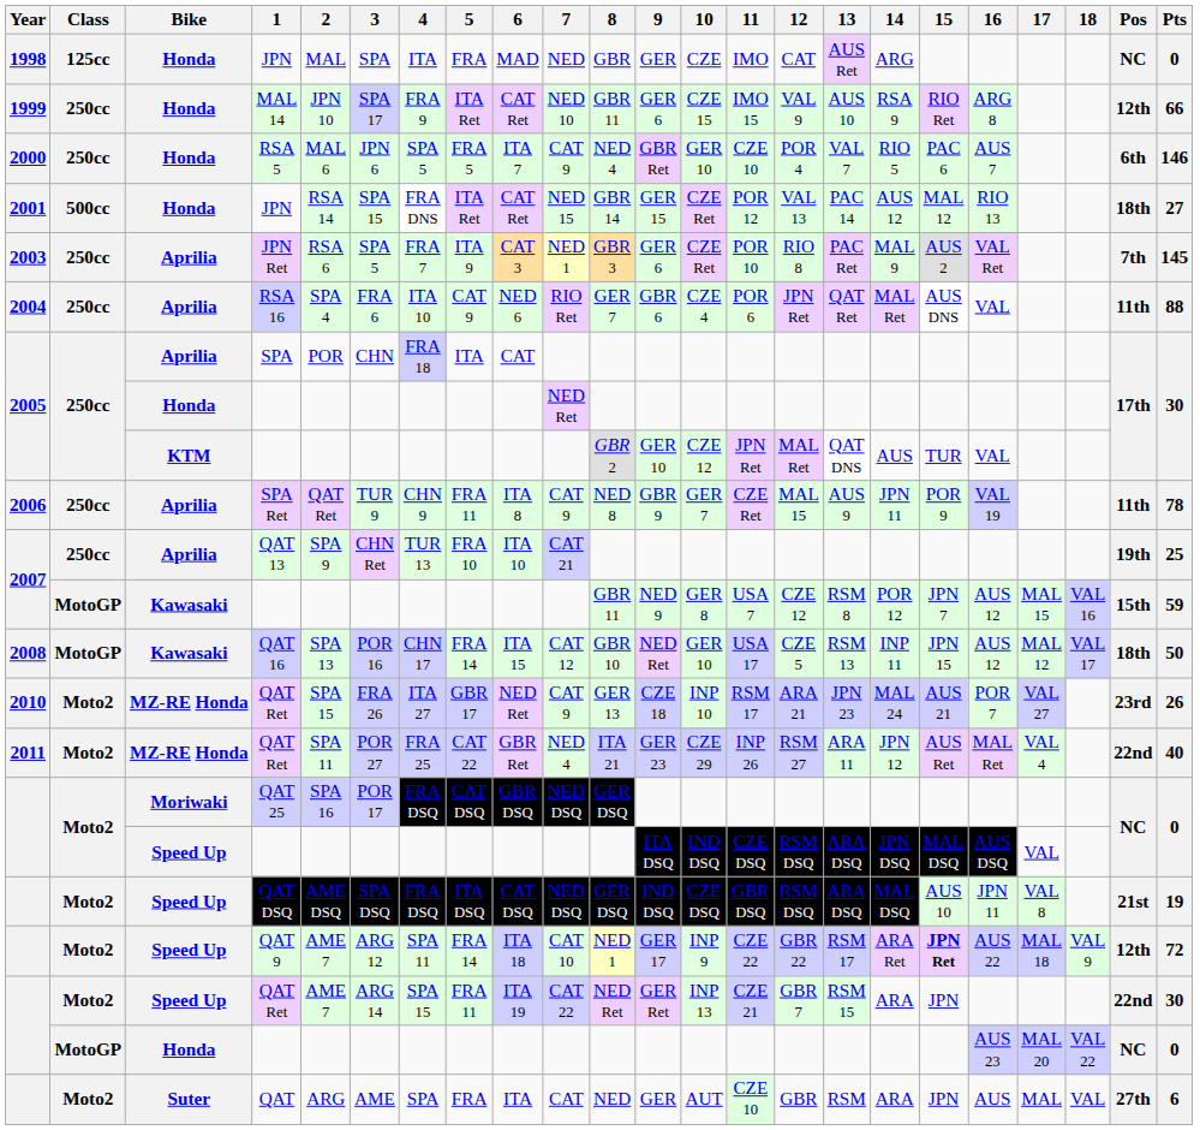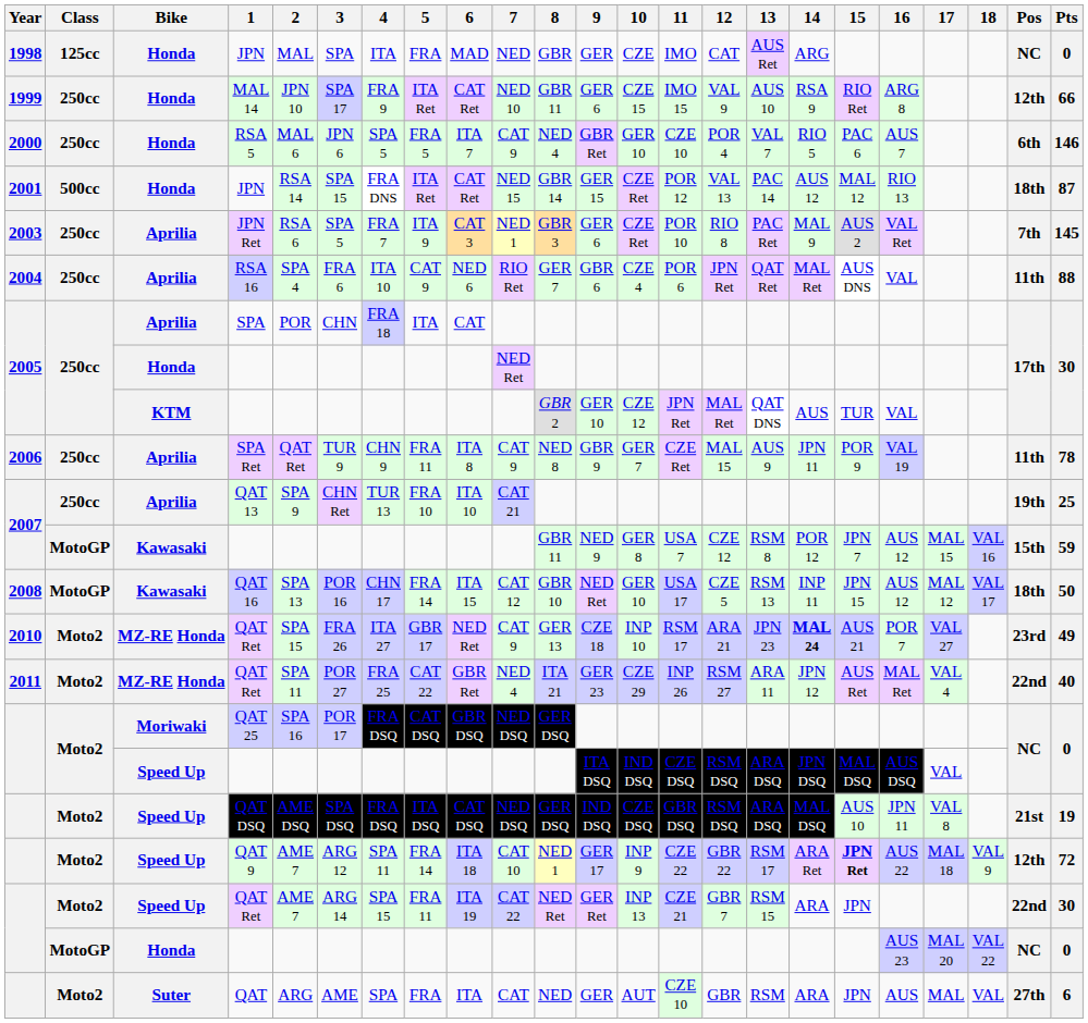2001 / JPN | Pts: 27 -> 87
2010 / QAT Ret | 14: normal -> bold
2010 / QAT Ret | Pts: 26 -> 49
